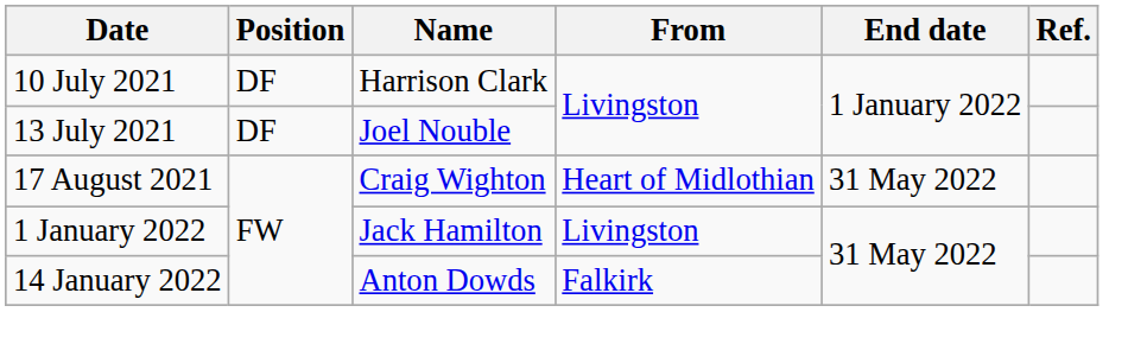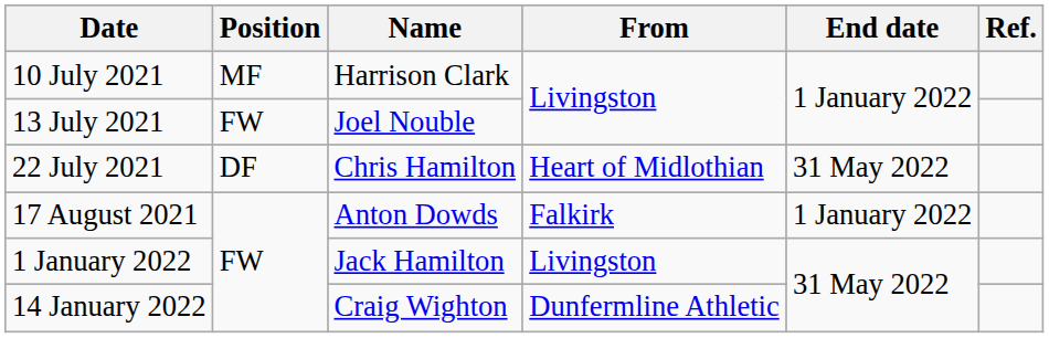10 July 2021 | Position: DF -> MF
13 July 2021 | Position: DF -> FW
+ row: 22 July 2021 | DF | Chris Hamilton | Heart of Midlothian | 31 May 2022
17 August 2021 | Name: Craig Wighton -> Anton Dowds
17 August 2021 | From: Heart of Midlothian -> Falkirk
17 August 2021 | End date: 31 May 2022 -> 1 January 2022
14 January 2022 | Name: Anton Dowds -> Craig Wighton
14 January 2022 | From: Falkirk -> Dunfermline Athletic
